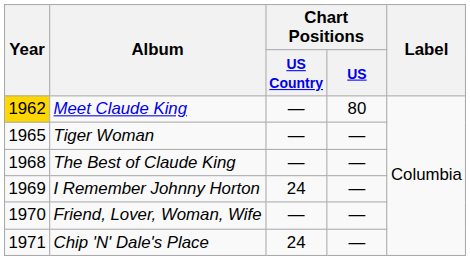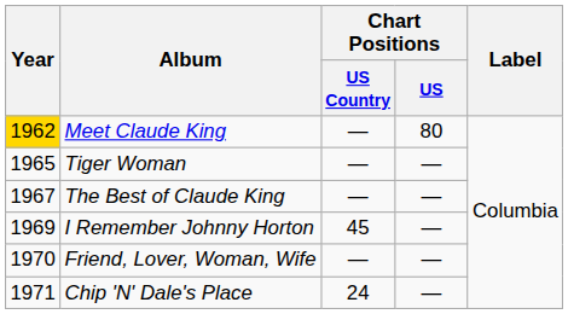The Best of Claude King | Year: 1968 -> 1967
I Remember Johnny Horton | Chart Positions / US Country: 24 -> 45
